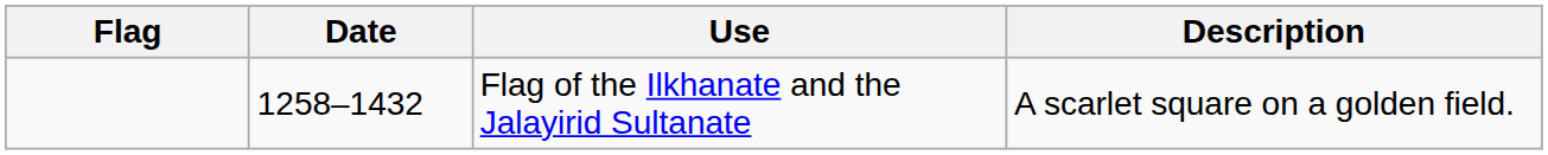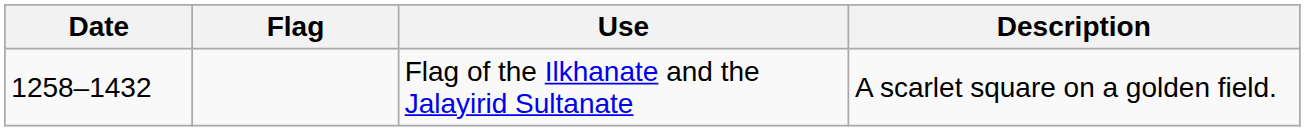columns swapped: Flag <-> Date
